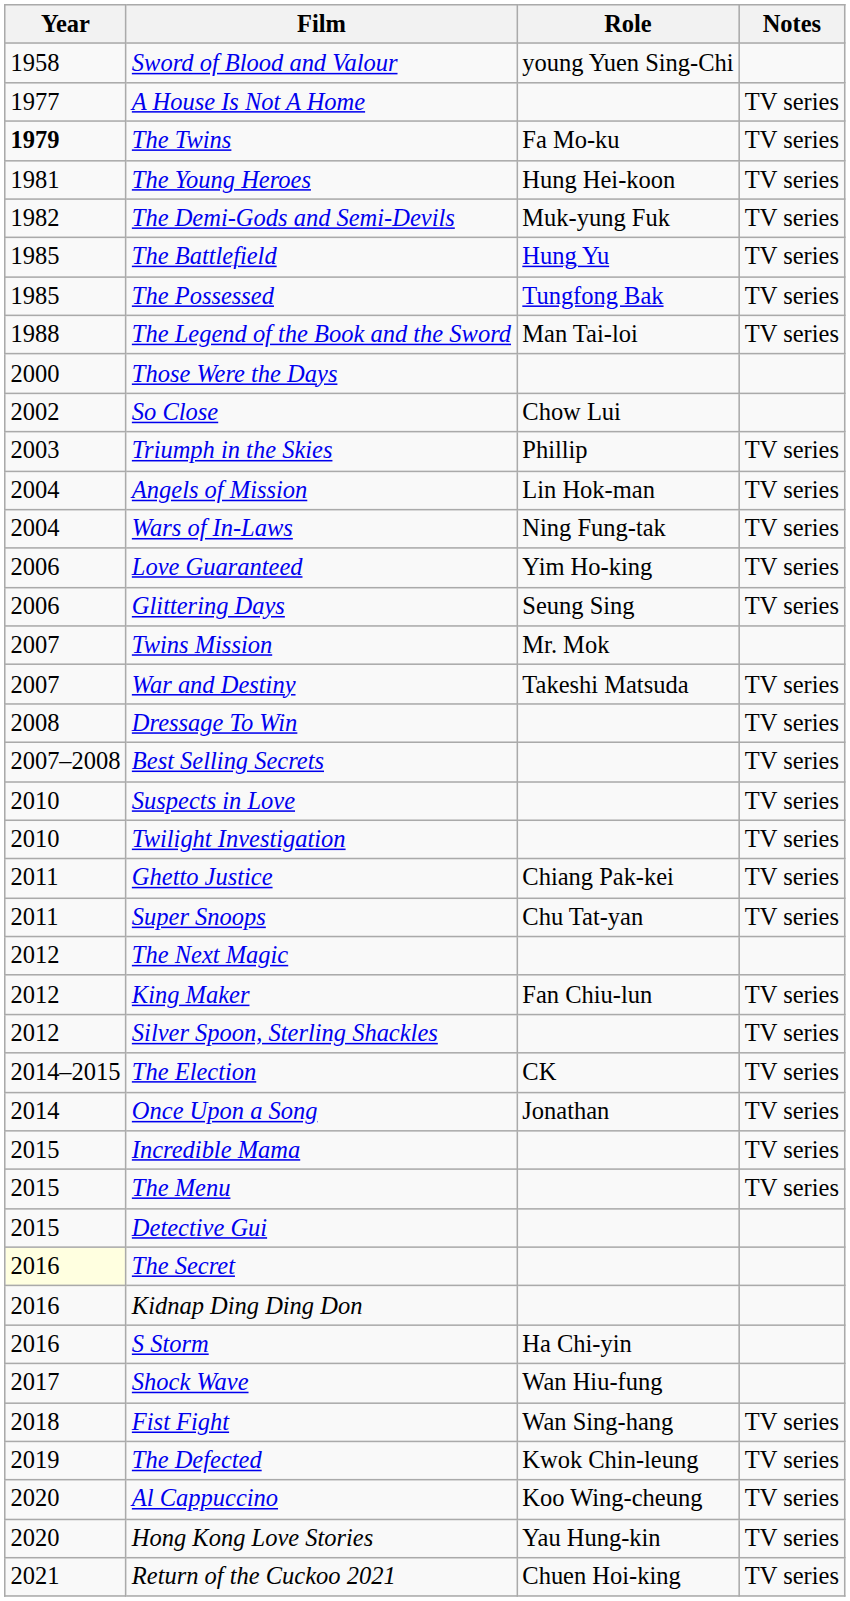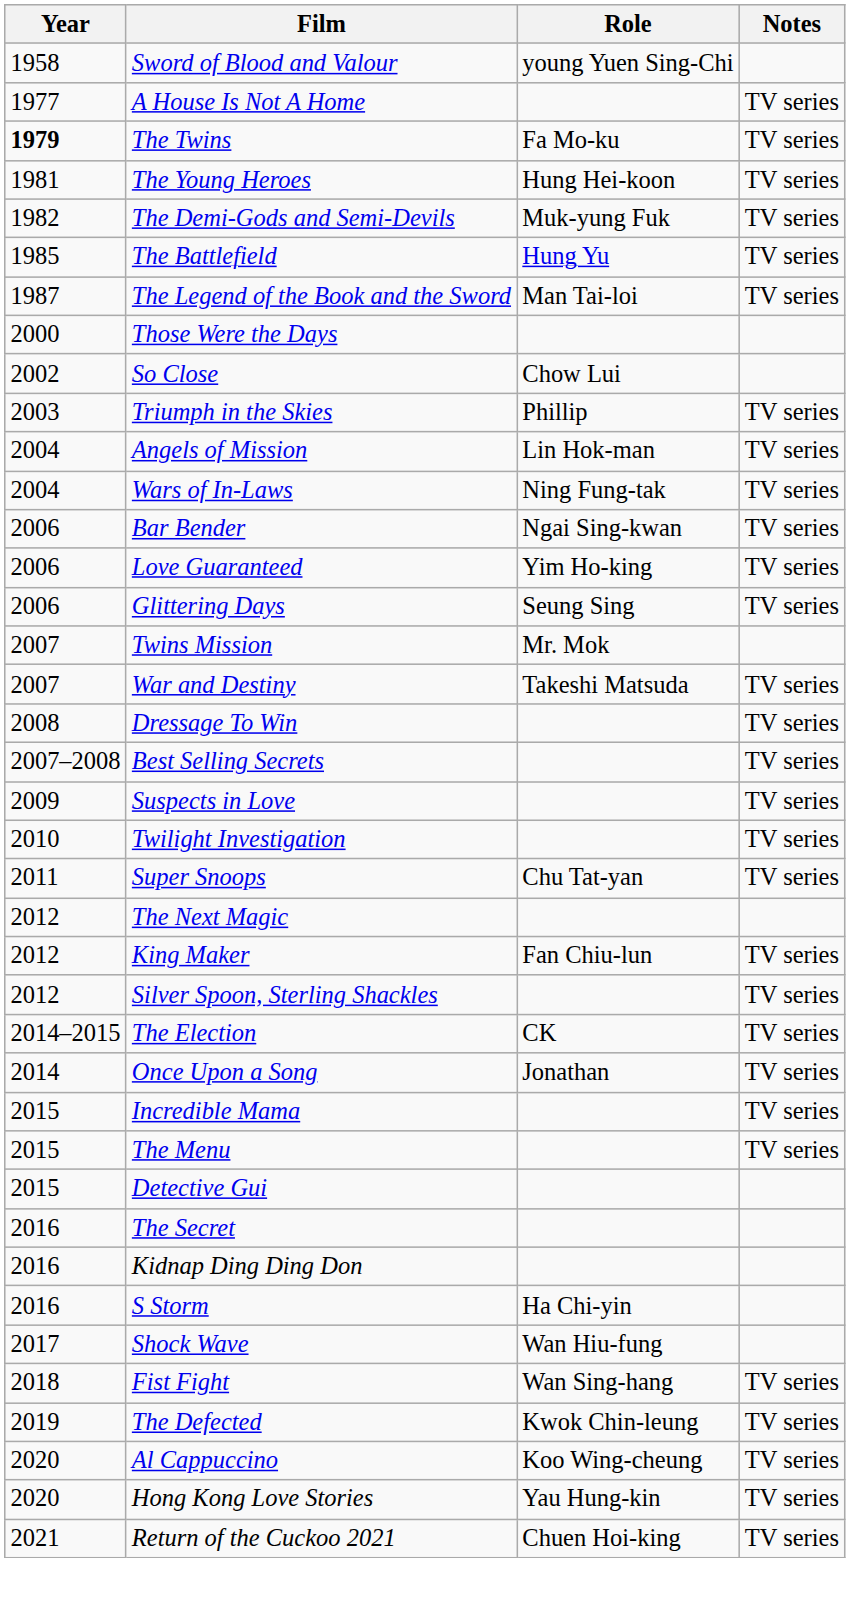- row: 1985 | The Possessed | Tungfong Bak | TV series
The Legend of the Book and the Sword | Year: 1988 -> 1987
+ row: 2006 | Bar Bender | Ngai Sing-kwan | TV series
Suspects in Love | Year: 2010 -> 2009
- row: 2011 | Ghetto Justice | Chiang Pak-kei | TV series
The Secret | Year: lightyellow background -> no background
